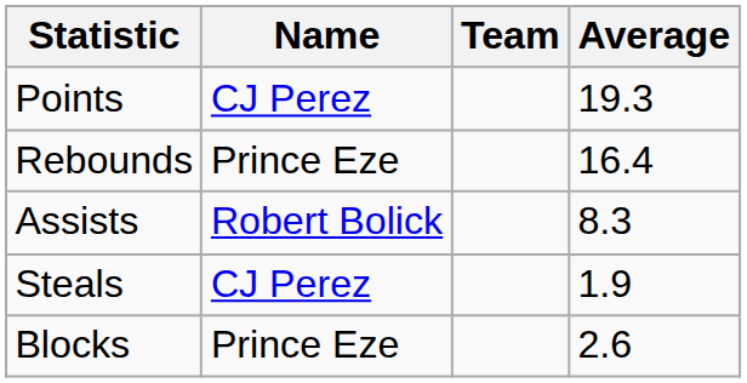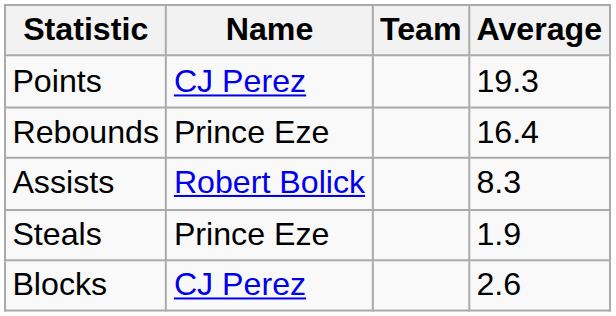Steals | Name: CJ Perez -> Prince Eze
Blocks | Name: Prince Eze -> CJ Perez
